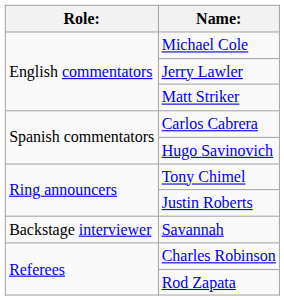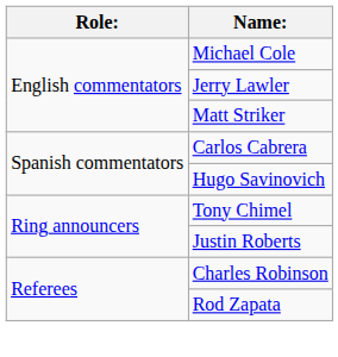- row: Backstage interviewer | Savannah
